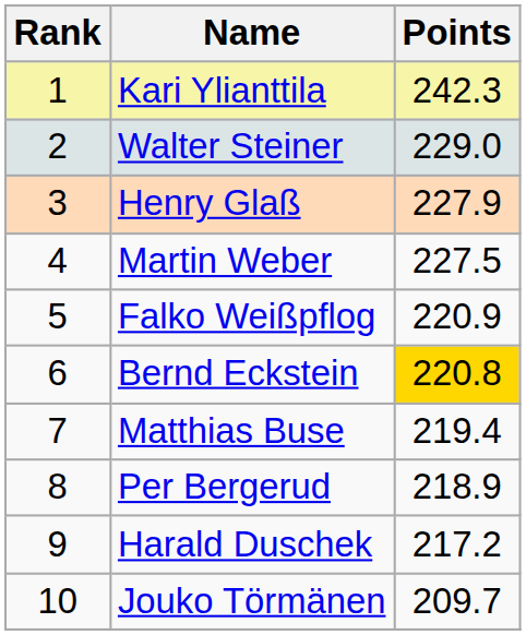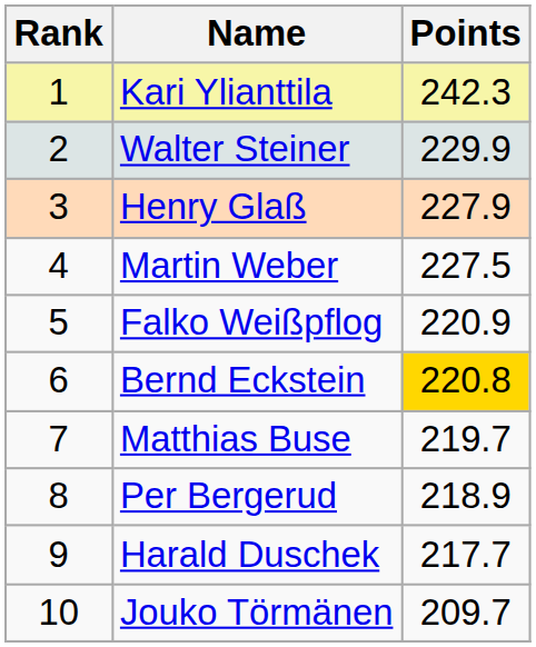Walter Steiner | Points: 229.0 -> 229.9
Matthias Buse | Points: 219.4 -> 219.7
Harald Duschek | Points: 217.2 -> 217.7
